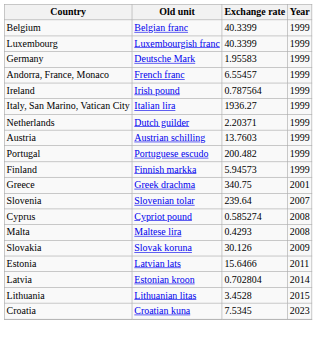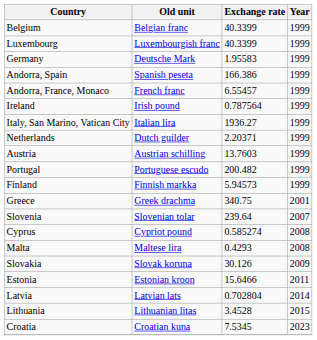+ row: Andorra, Spain | Spanish peseta | 166.386 | 1999
Estonia | Old unit: Latvian lats -> Estonian kroon
Latvia | Old unit: Estonian kroon -> Latvian lats
